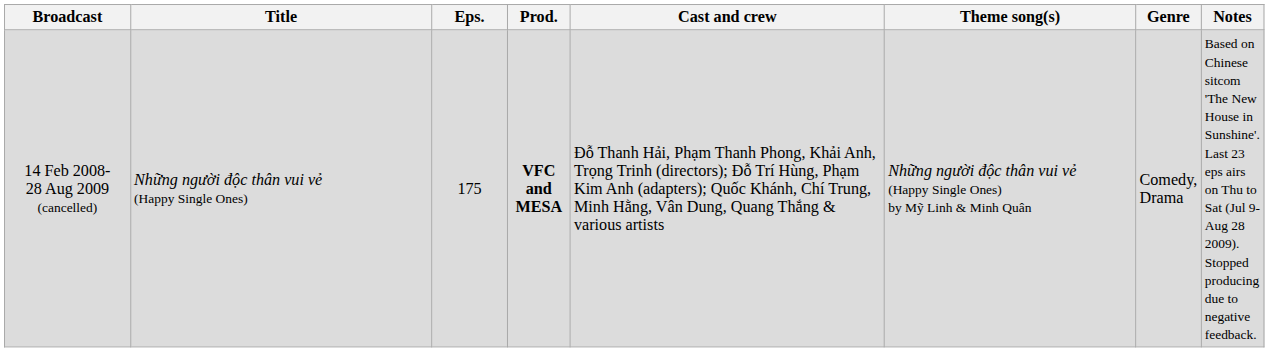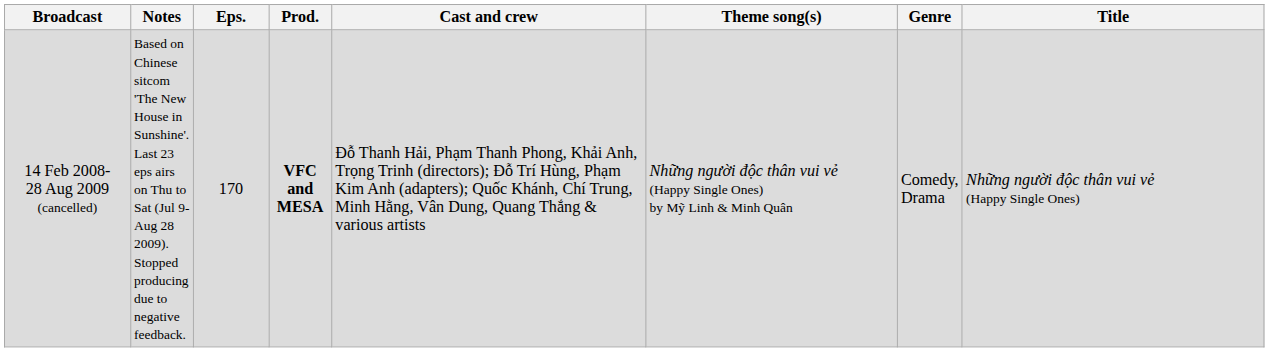columns swapped: Title <-> Notes
14 Feb 2008- 28 Aug 2009 (cancelled) | Eps.: 175 -> 170
